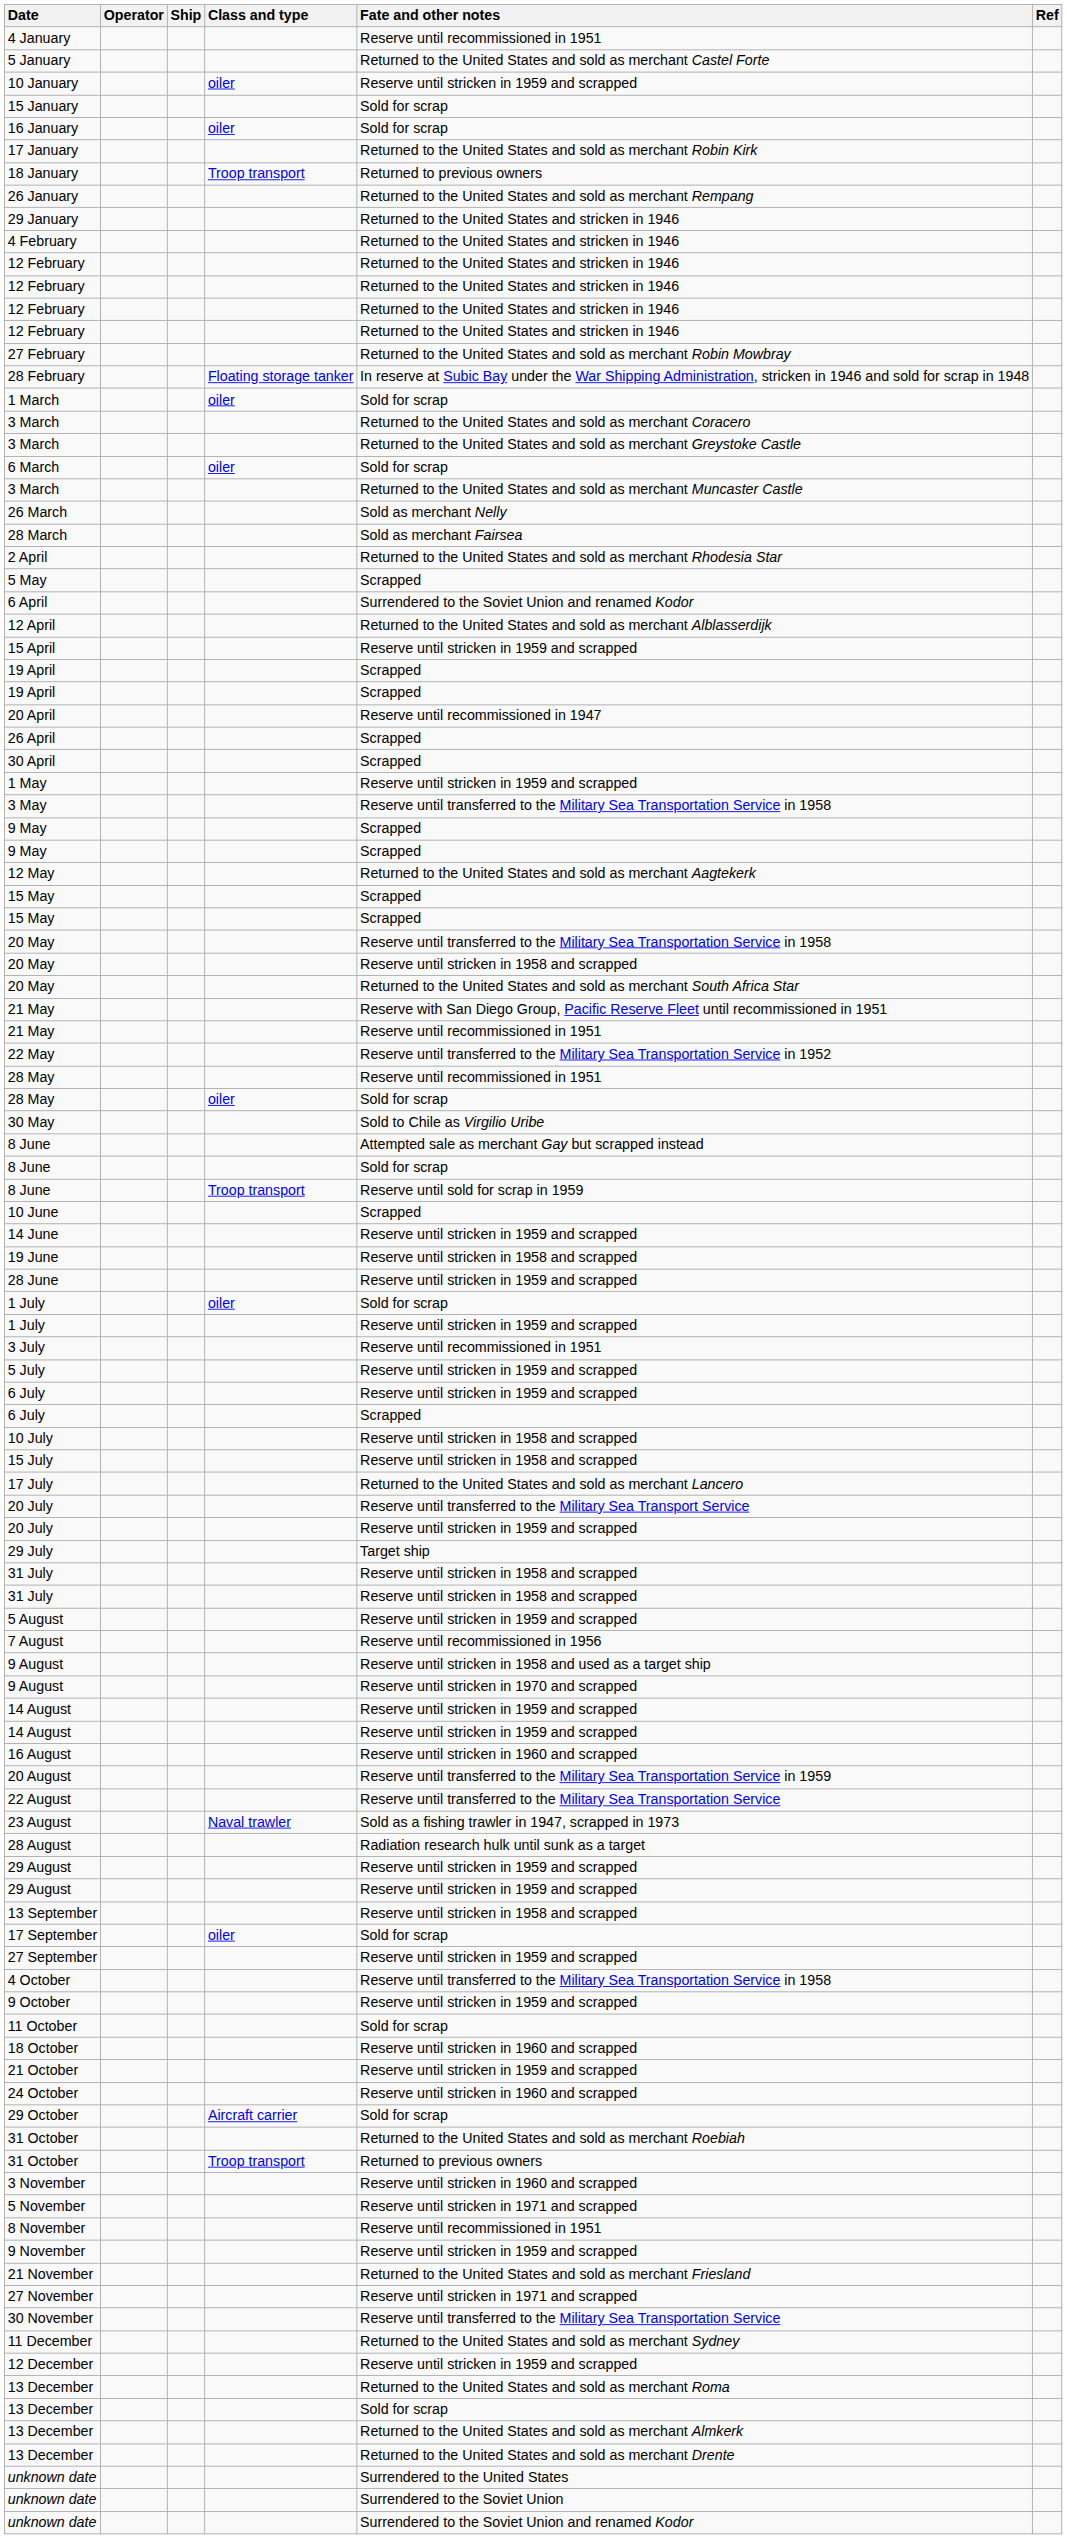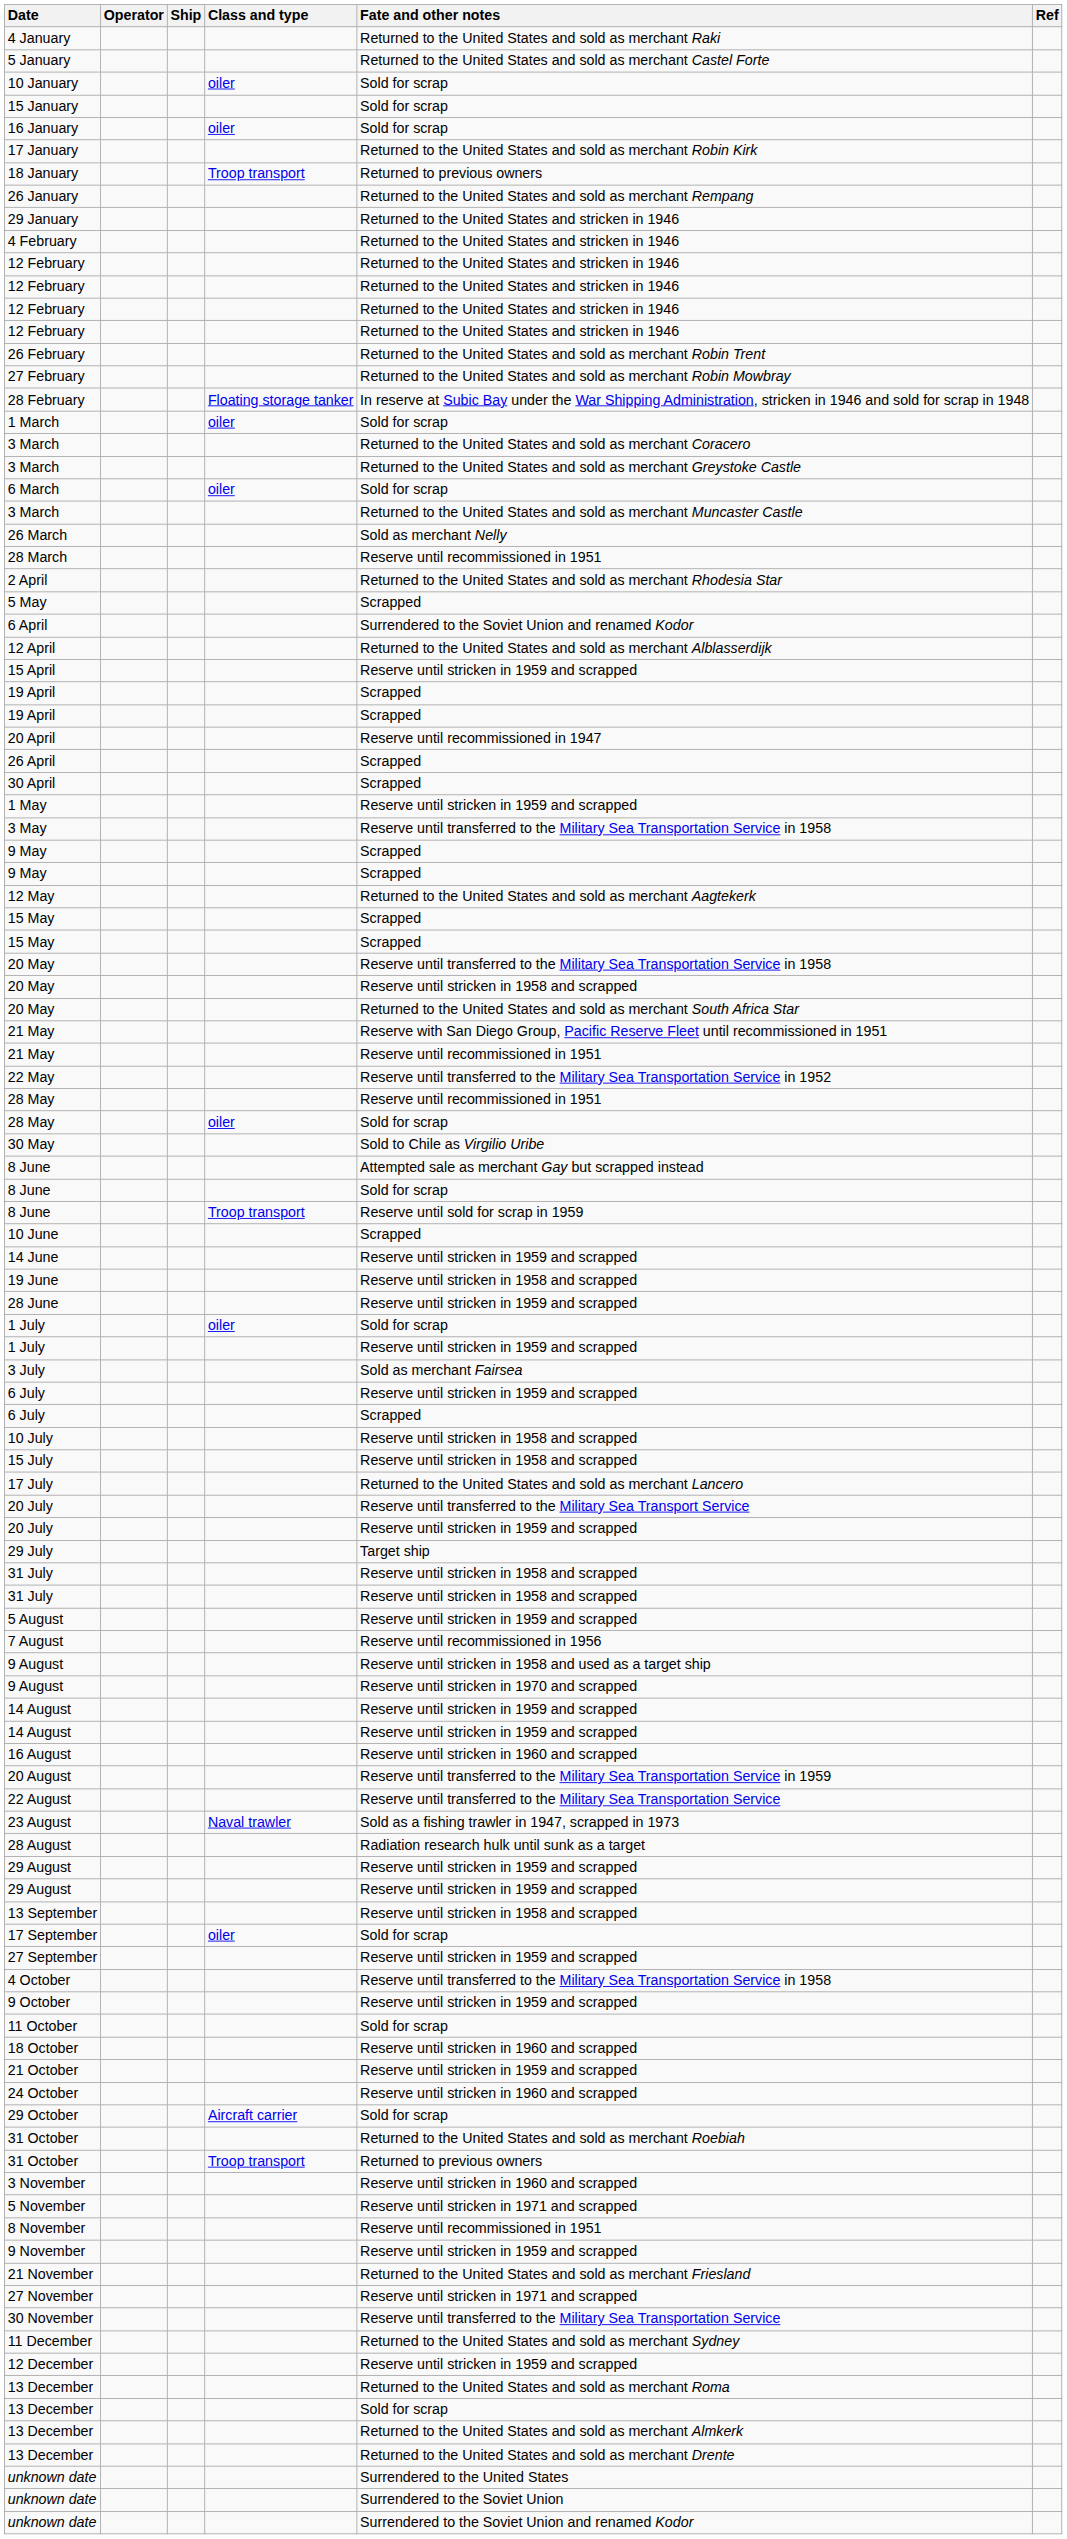4 January | Fate and other notes: Reserve until recommissioned in 1951 -> Returned to the United States and sold as merchant Raki
10 January | Fate and other notes: Reserve until stricken in 1959 and scrapped -> Sold for scrap
+ row: 26 February | Returned to the United States and sold as merchant Robin Trent
28 March | Fate and other notes: Sold as merchant Fairsea -> Reserve until recommissioned in 1951
3 July | Fate and other notes: Reserve until recommissioned in 1951 -> Sold as merchant Fairsea
- row: 5 July | Reserve until stricken in 1959 and scrapped
